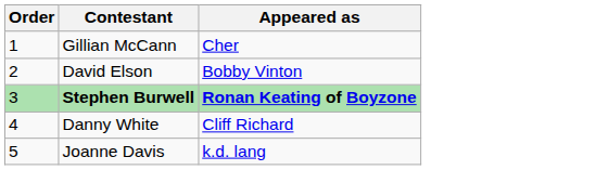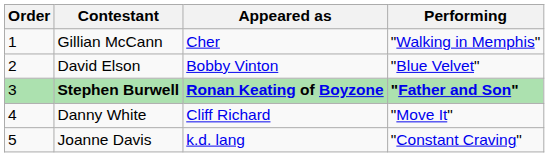+ column: Performing | "Walking in Memphis" | "Blue Velvet" | "Father and Son" | "Move It" | "Constant Craving"
